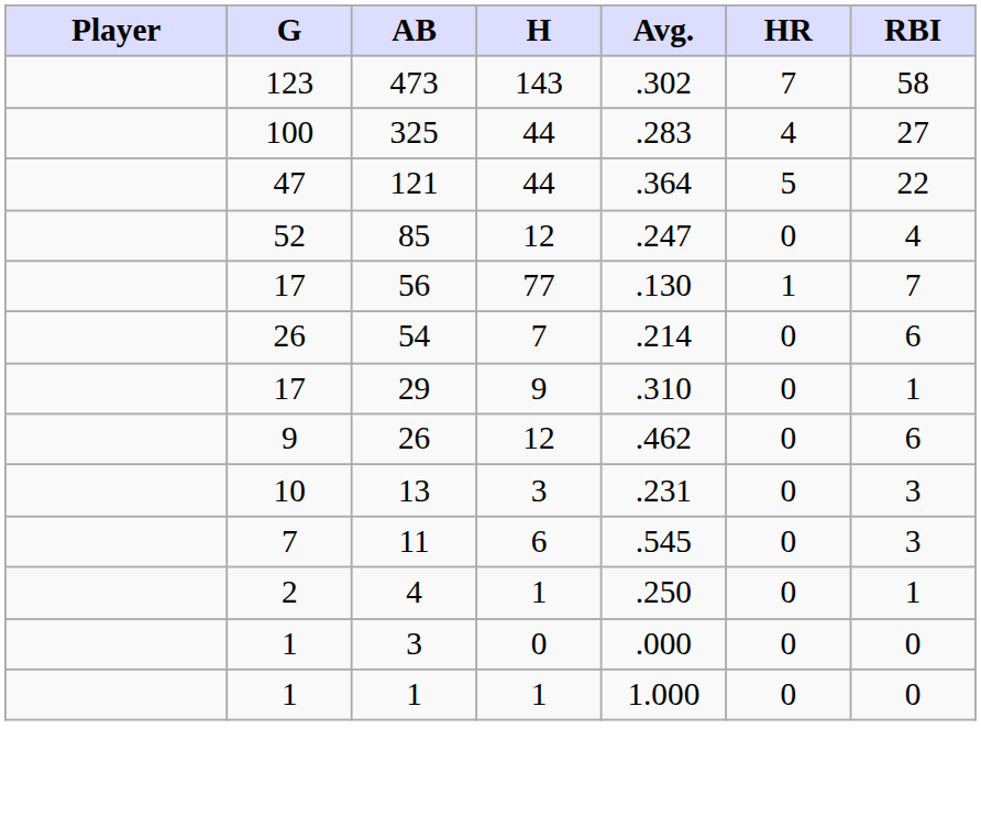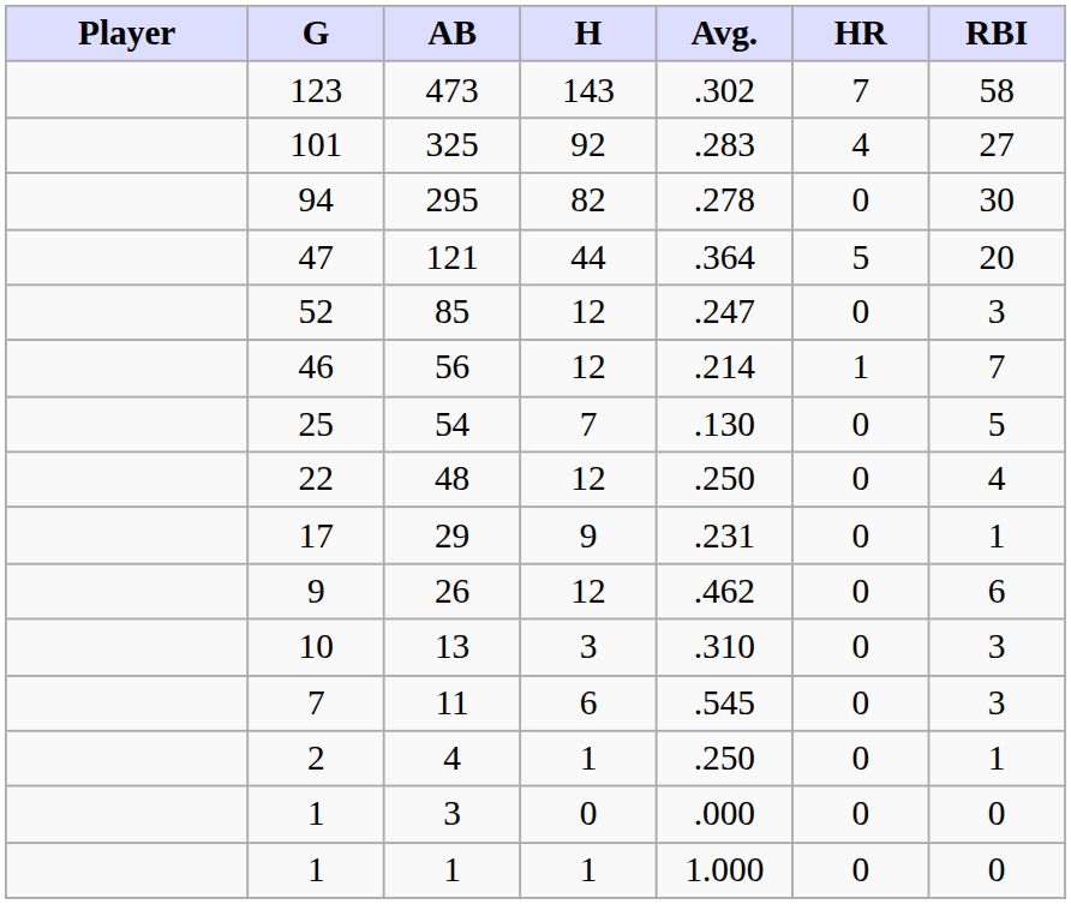325 | G: 100 -> 101
325 | H: 44 -> 92
+ row: 94 | 295 | 82 | .278 | 0 | 30
121 | RBI: 22 -> 20
85 | RBI: 4 -> 3
56 | G: 17 -> 46
56 | H: 77 -> 12
56 | Avg.: .130 -> .214
54 | G: 26 -> 25
54 | Avg.: .214 -> .130
54 | RBI: 6 -> 5
+ row: 22 | 48 | 12 | .250 | 0 | 4
29 | Avg.: .310 -> .231
13 | Avg.: .231 -> .310
